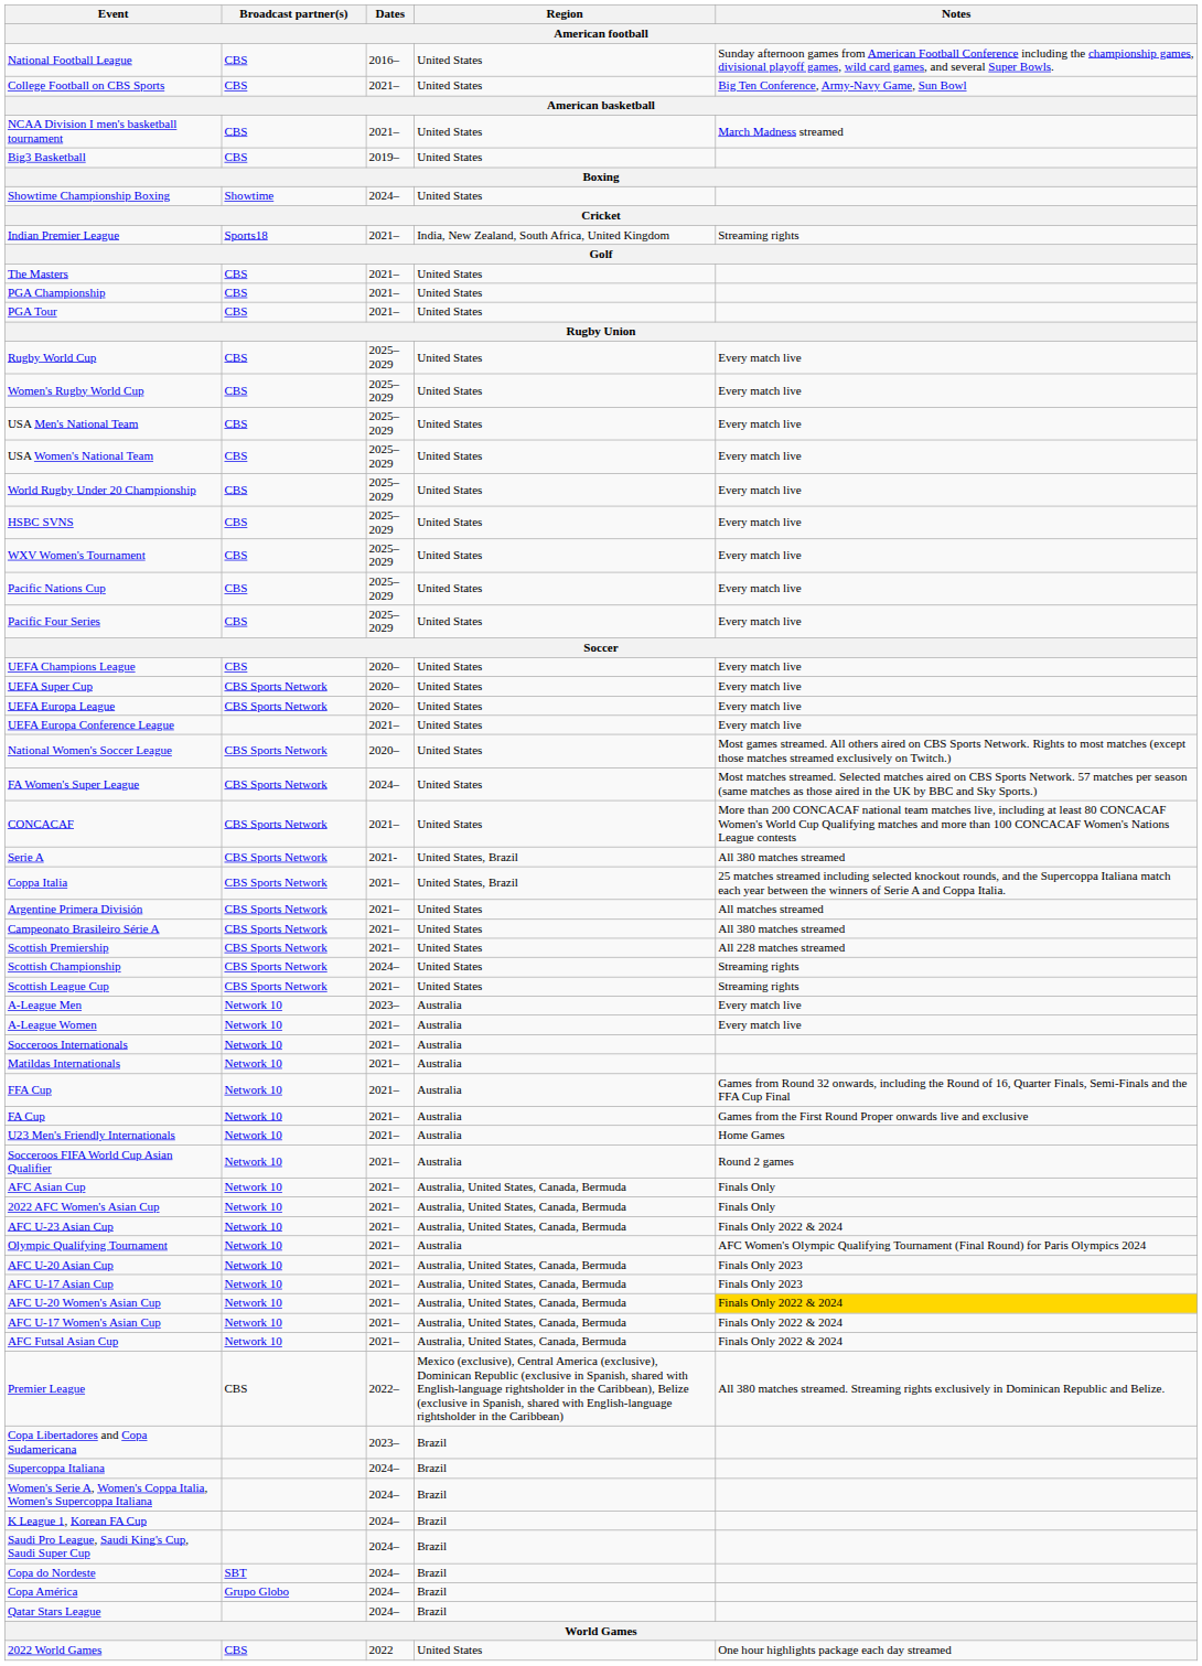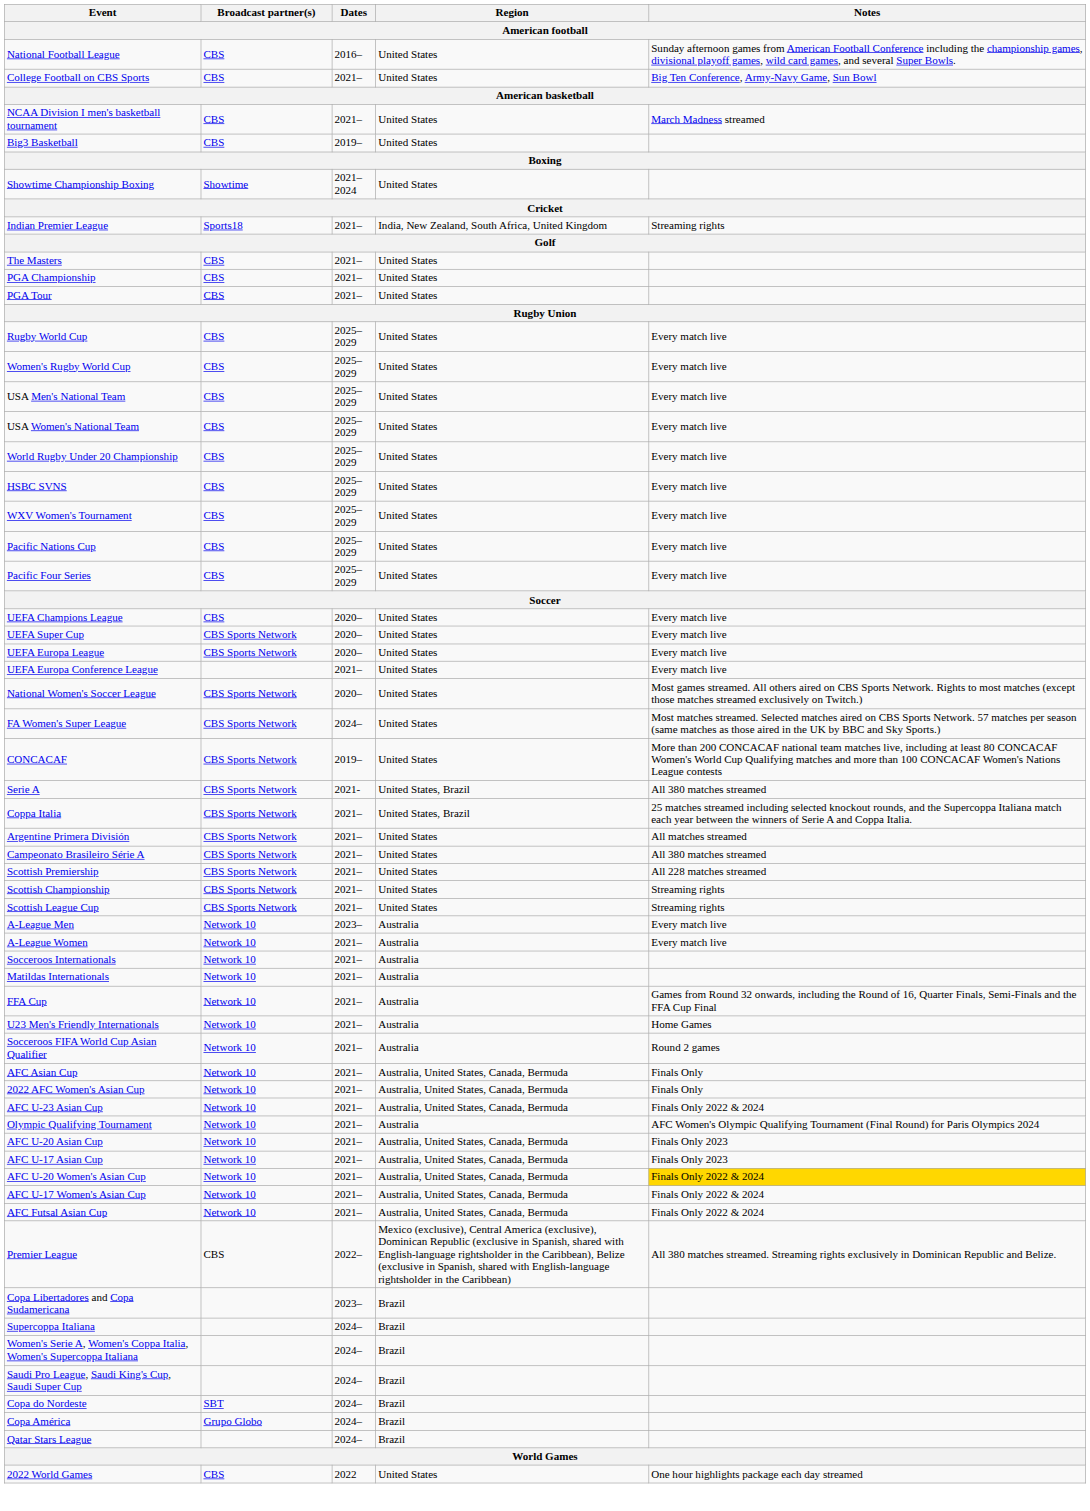Showtime Championship Boxing | Dates: 2024– -> 2021–2024
CONCACAF | Dates: 2021– -> 2019–
Scottish Championship | Dates: 2024– -> 2021–
- row: FA Cup | Network 10 | 2021– | Australia | Games from the First Round Proper onwards live and exclusive
- row: K League 1, Korean FA Cup | 2024– | Brazil
